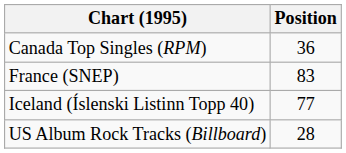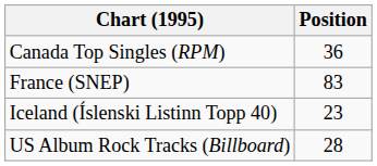Iceland (Íslenski Listinn Topp 40) | Position: 77 -> 23
